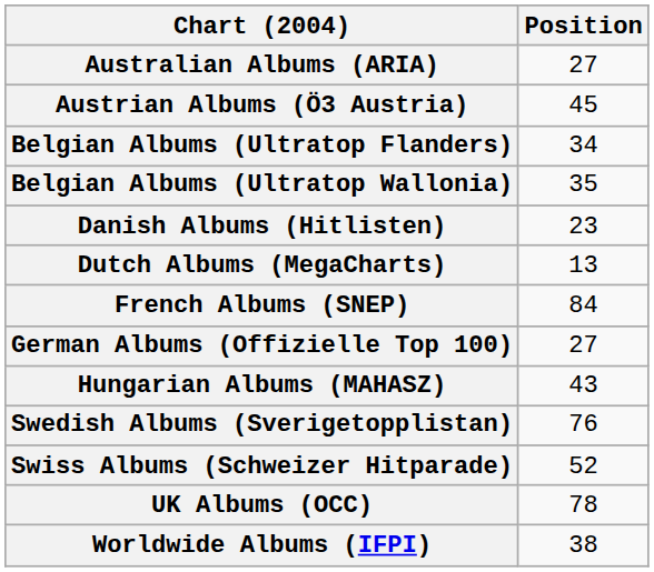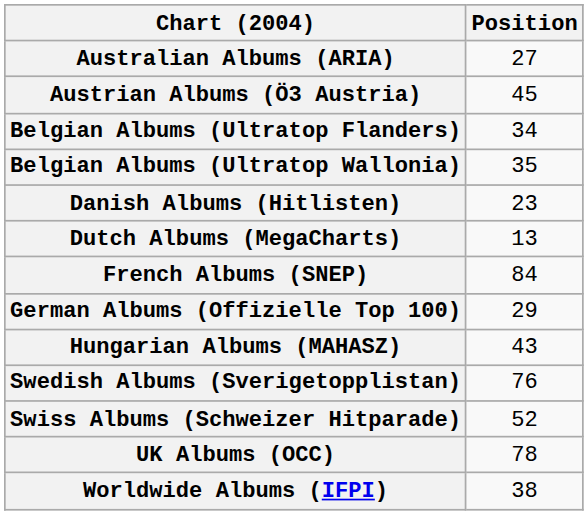German Albums (Offizielle Top 100) | Position: 27 -> 29
